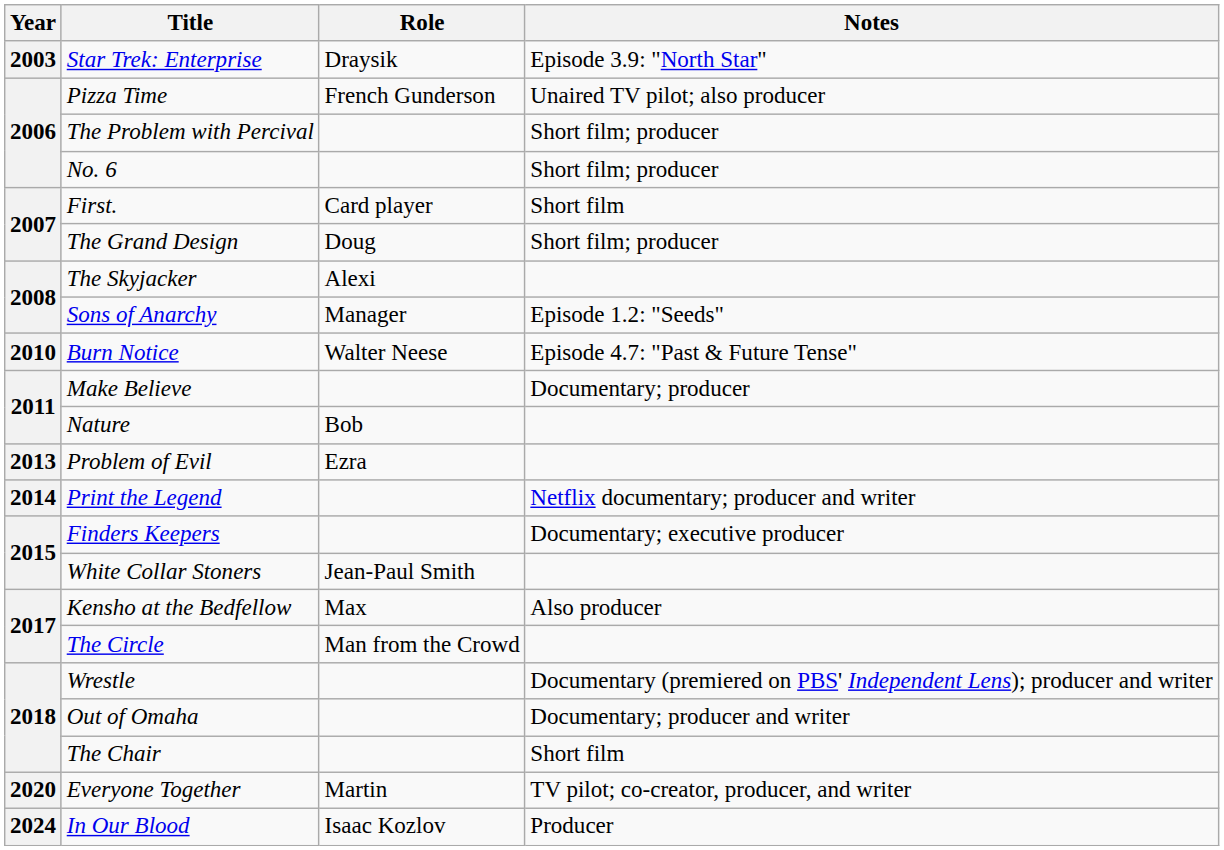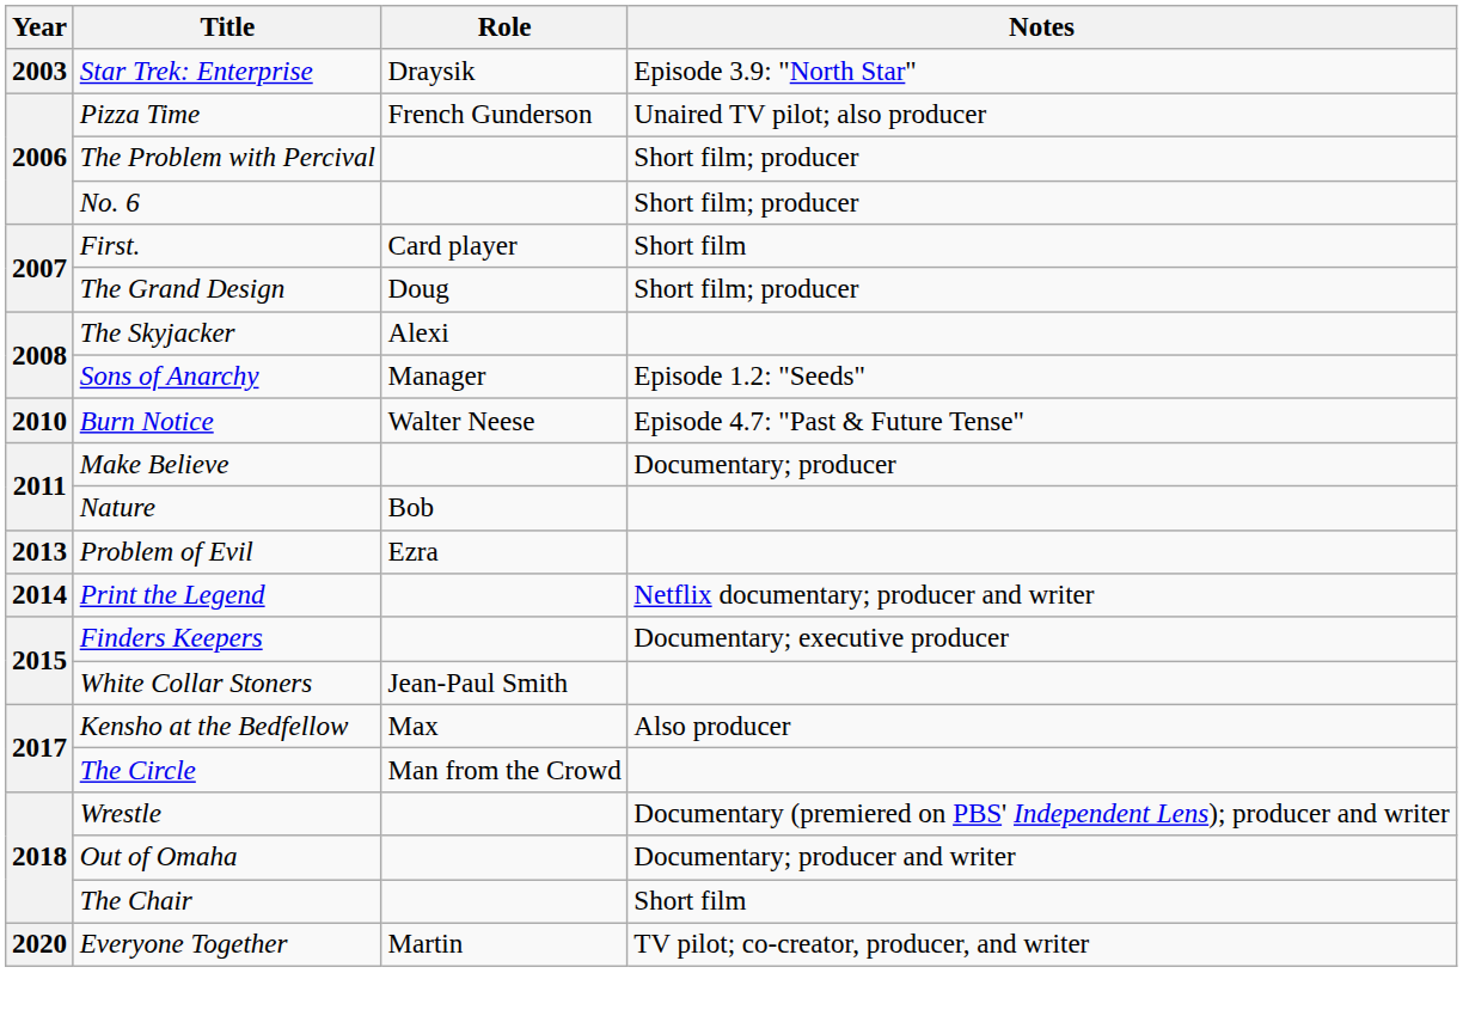- row: 2024 | In Our Blood | Isaac Kozlov | Producer
